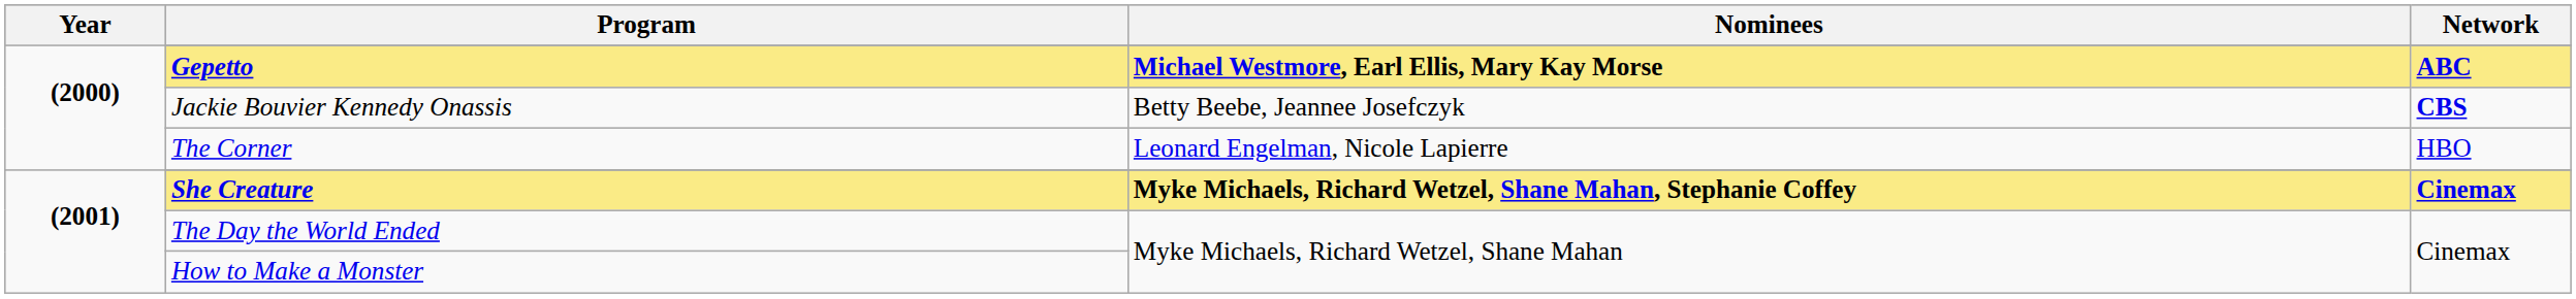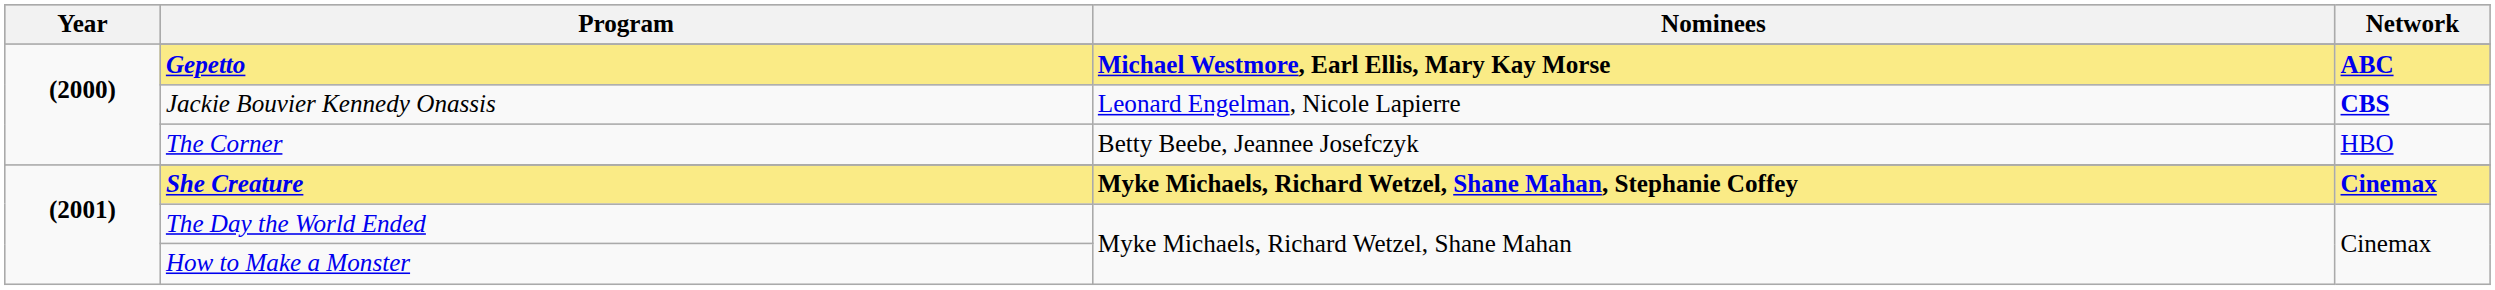Jackie Bouvier Kennedy Onassis | Nominees: Betty Beebe, Jeannee Josefczyk -> Leonard Engelman, Nicole Lapierre
The Corner | Nominees: Leonard Engelman, Nicole Lapierre -> Betty Beebe, Jeannee Josefczyk
